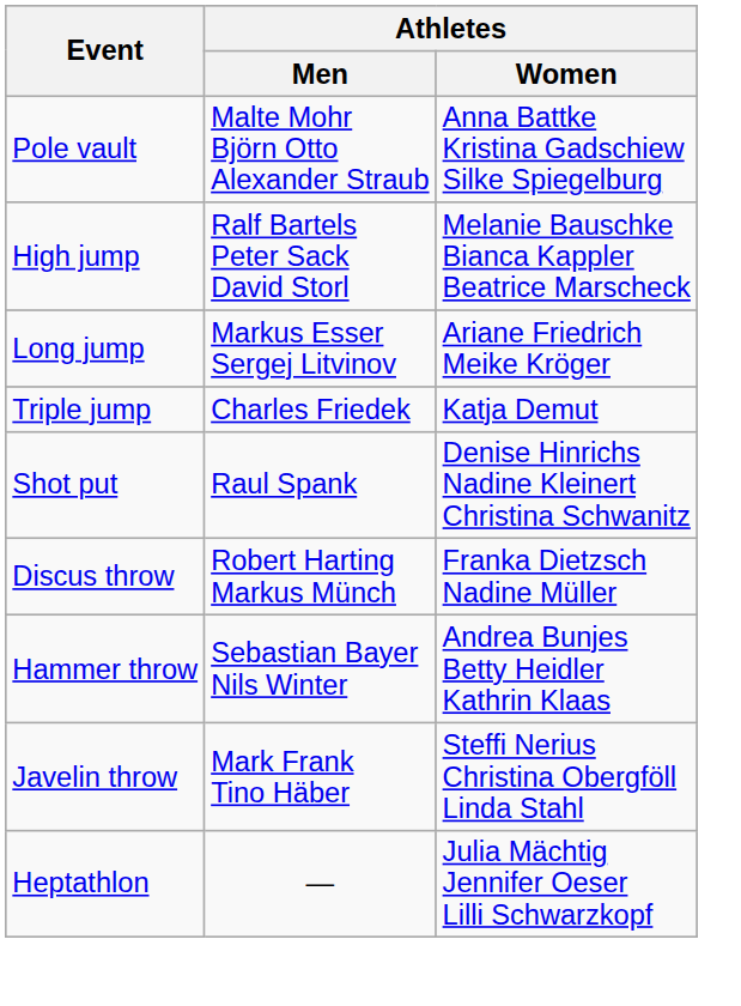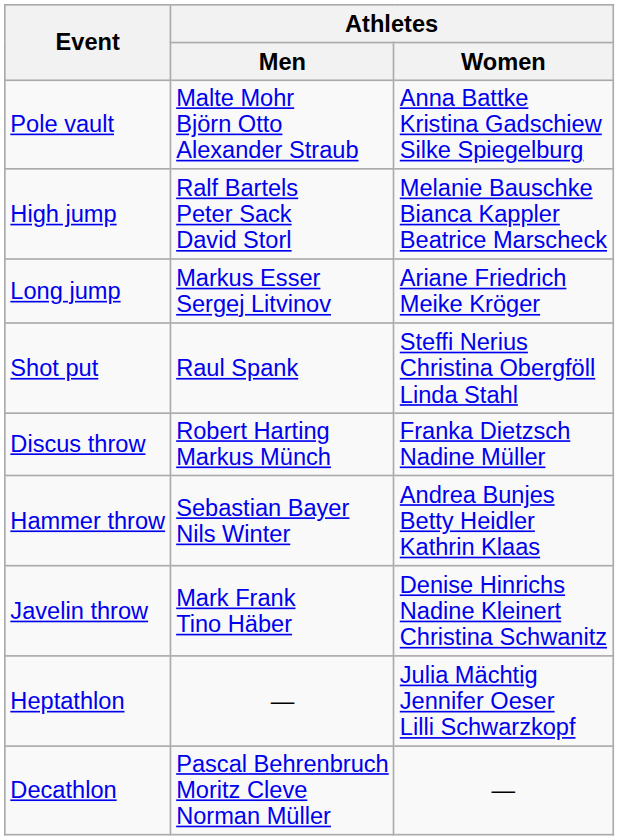- row: Triple jump | Charles Friedek | Katja Demut
Shot put | Athletes / Women: Denise Hinrichs Nadine Kleinert Christina Schwanitz -> Steffi Nerius Christina Obergföll Linda Stahl
Javelin throw | Athletes / Women: Steffi Nerius Christina Obergföll Linda Stahl -> Denise Hinrichs Nadine Kleinert Christina Schwanitz
+ row: Decathlon | Pascal Behrenbruch Moritz Cleve Norman Müller | —
